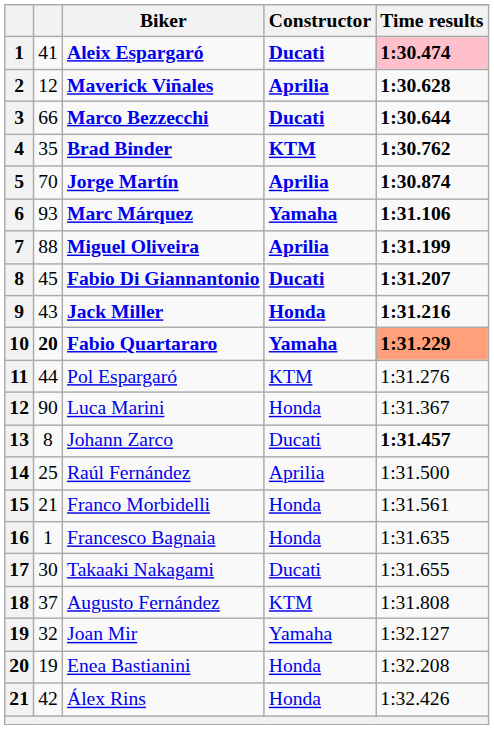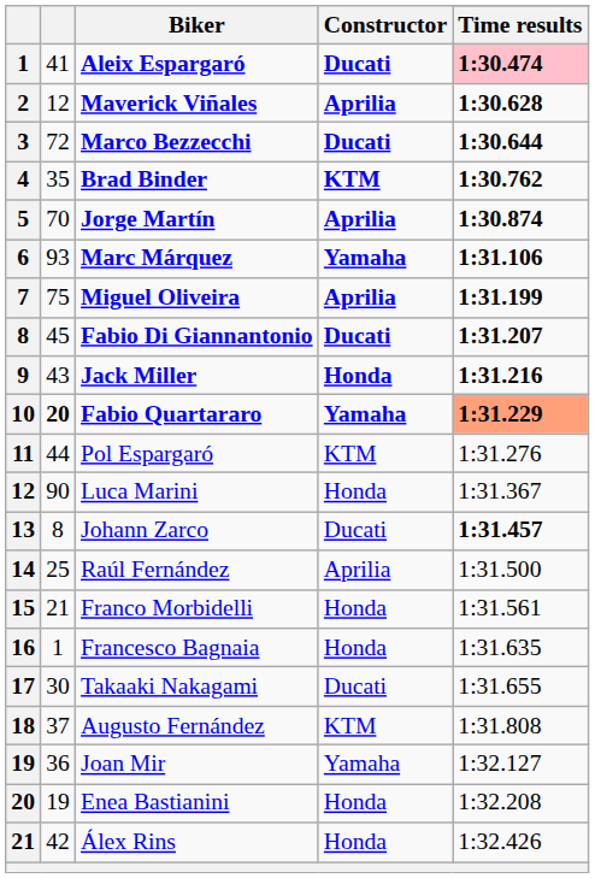Marco Bezzecchi | column 2: 66 -> 72
Miguel Oliveira | column 2: 88 -> 75
Joan Mir | column 2: 32 -> 36
